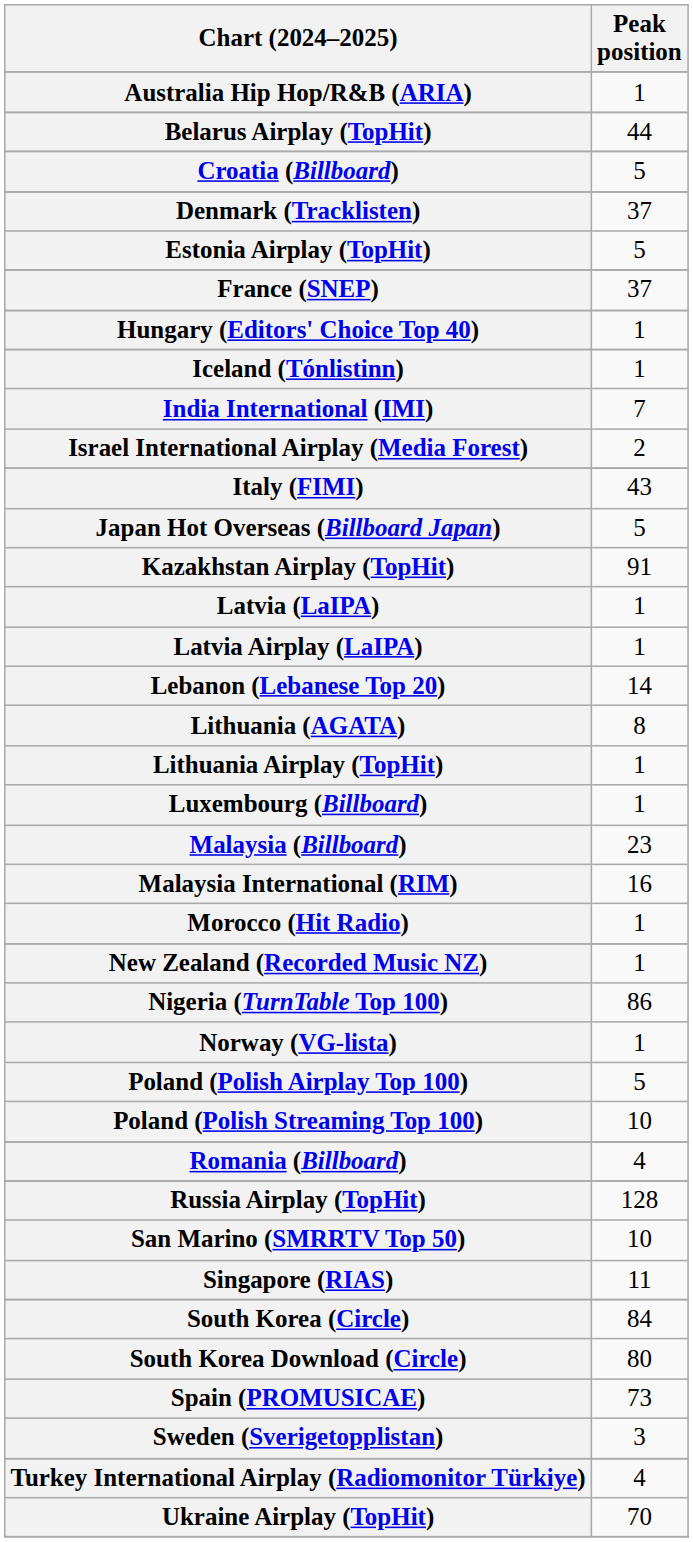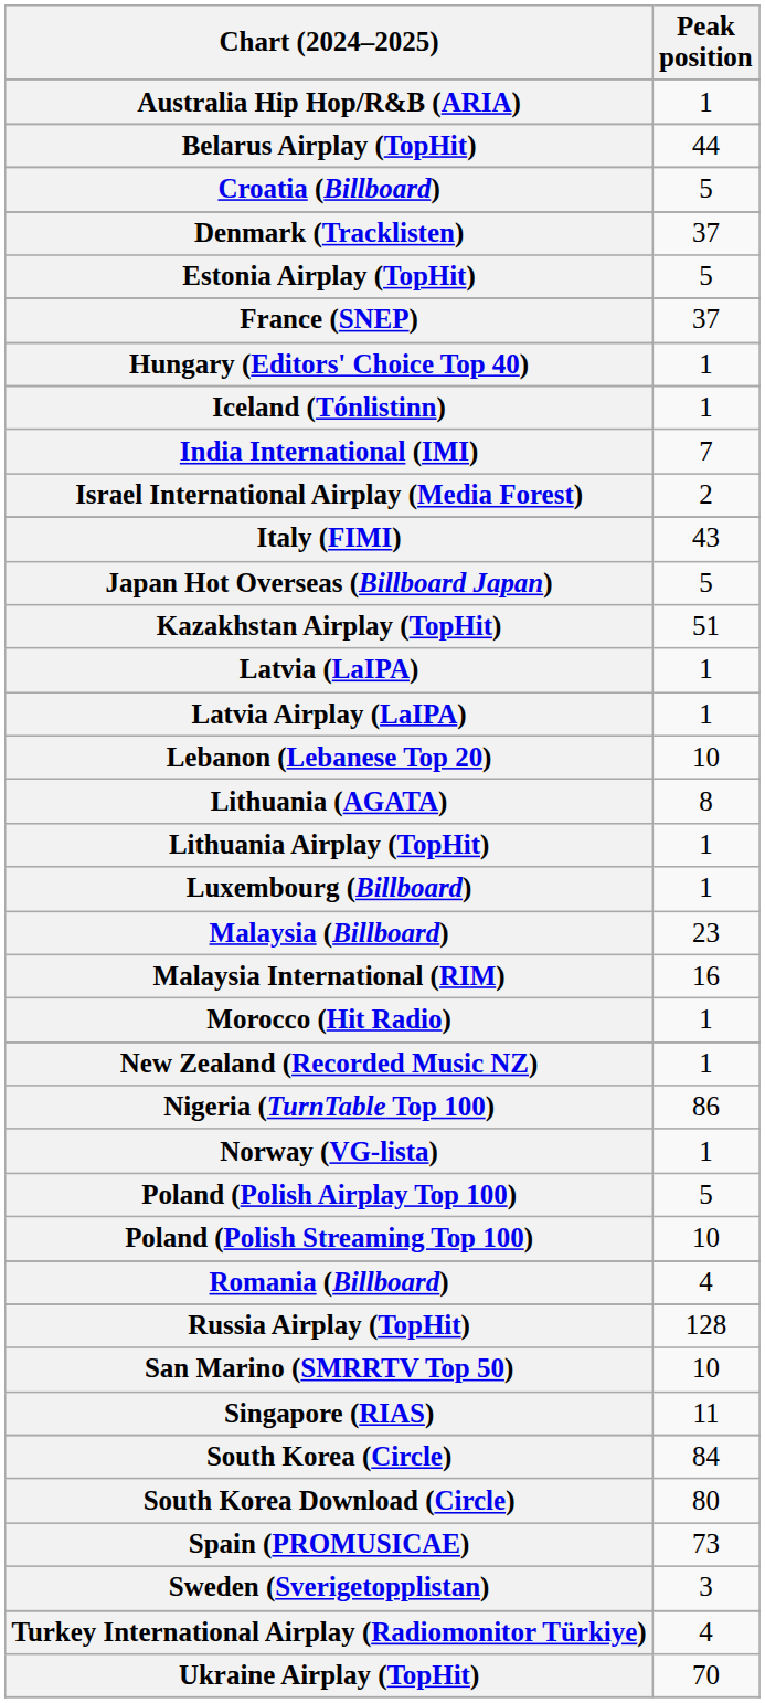Kazakhstan Airplay (TopHit) | Peak position: 91 -> 51
Lebanon (Lebanese Top 20) | Peak position: 14 -> 10
